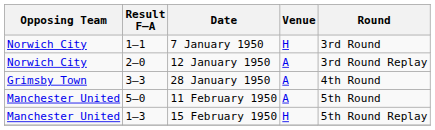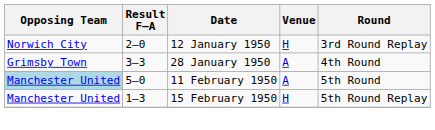- row: Norwich City | 1–1 | 7 January 1950 | H | 3rd Round
12 January 1950 | Venue: A -> H
11 February 1950 | Opposing Team: no background -> lightblue background
